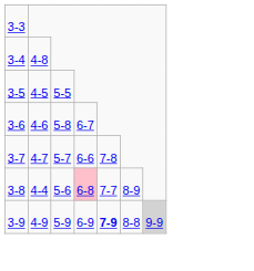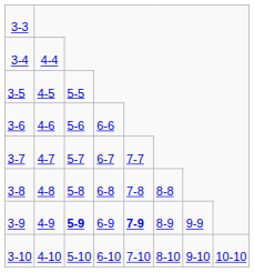3-4 | column 2: 4-8 -> 4-4
3-6 | column 3: 5-8 -> 5-6
3-6 | column 4: 6-7 -> 6-6
3-7 | column 4: 6-6 -> 6-7
3-7 | column 5: 7-8 -> 7-7
3-8 | column 2: 4-4 -> 4-8
3-8 | column 3: 5-6 -> 5-8
3-8 | column 4: pink background -> no background
3-8 | column 5: 7-7 -> 7-8
3-8 | column 6: 8-9 -> 8-8
3-9 | column 3: normal -> bold
3-9 | column 6: 8-8 -> 8-9
3-9 | column 7: lightgrey background -> no background
+ row: 3-10 | 4-10 | 5-10 | 6-10 | 7-10 | 8-10 | 9-10 | 10-10
